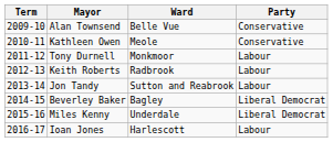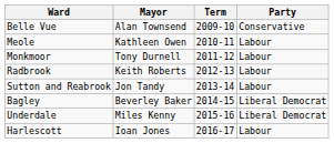columns swapped: Term <-> Ward
Kathleen Owen | Party: Conservative -> Labour
